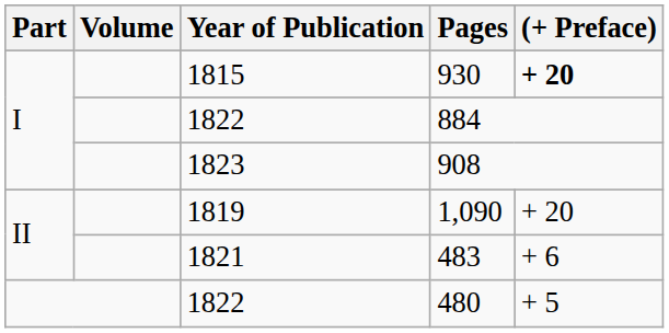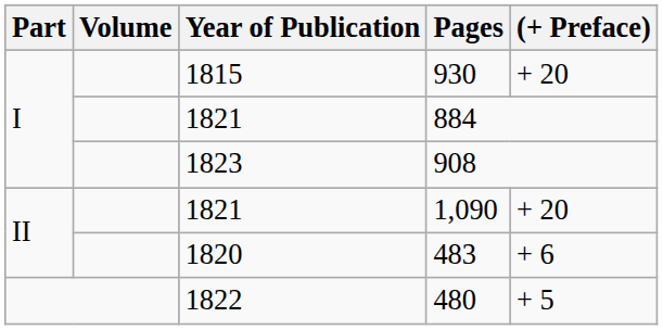930 | (+ Preface): bold -> normal
884 | Year of Publication: 1822 -> 1821
1,090 | Year of Publication: 1819 -> 1821
483 | Year of Publication: 1821 -> 1820
